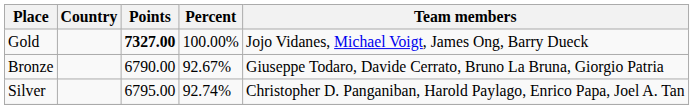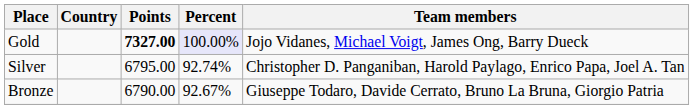Gold | Percent: no background -> lavender background
rows swapped: Silver <-> Bronze
